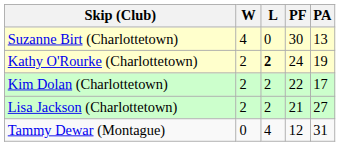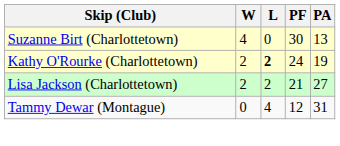- row: Kim Dolan (Charlottetown) | 2 | 2 | 22 | 17
